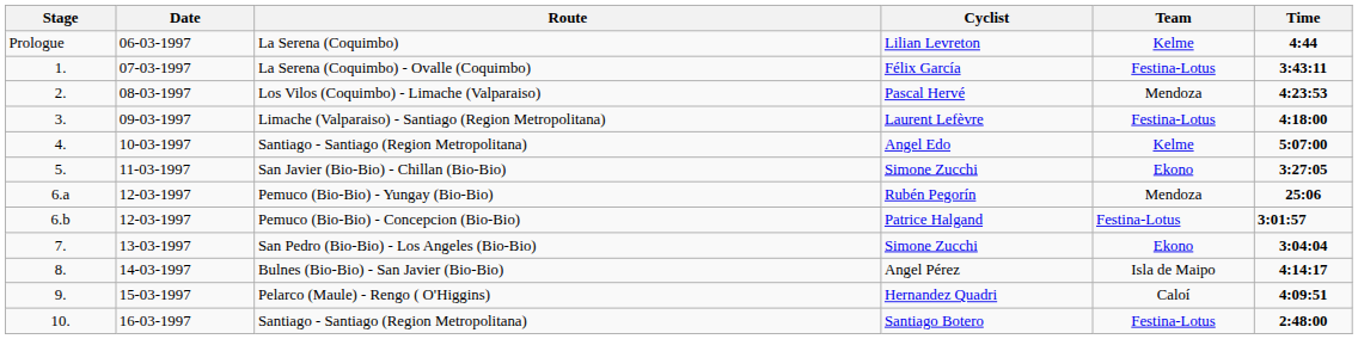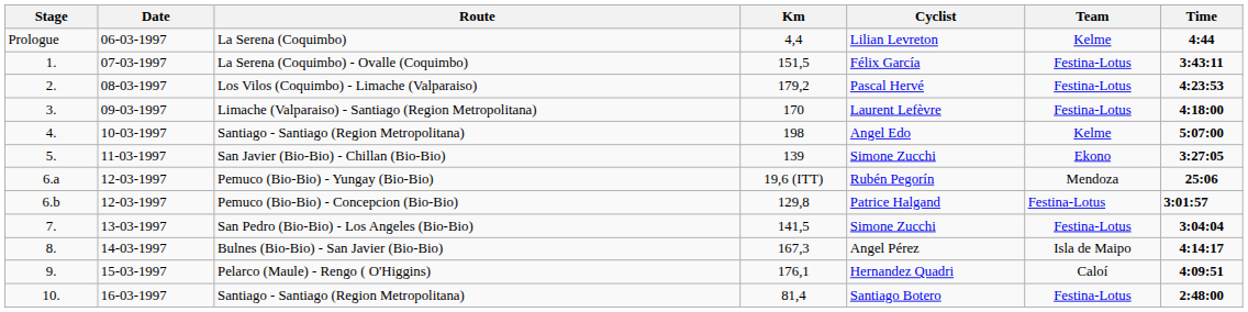+ column: Km | 4,4 | 151,5 | 179,2 | 170 | 198 | 139 | 19,6 (ITT) | 129,8 | 141,5 | 167,3 | 176,1 | 81,4
Los Vilos (Coquimbo) - Limache (Valparaiso) | Team: Mendoza -> Festina-Lotus
San Pedro (Bio-Bio) - Los Angeles (Bio-Bio) | Team: Ekono -> Festina-Lotus
